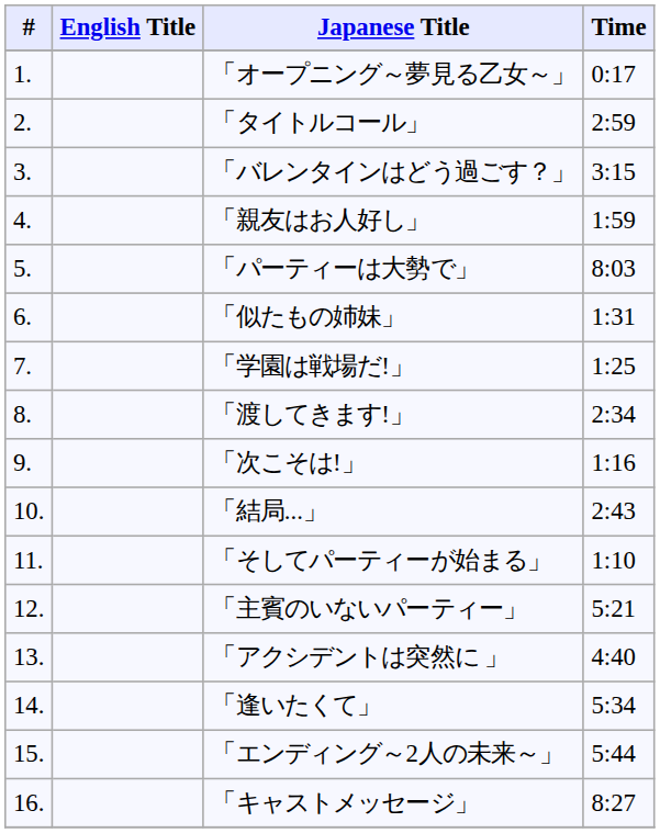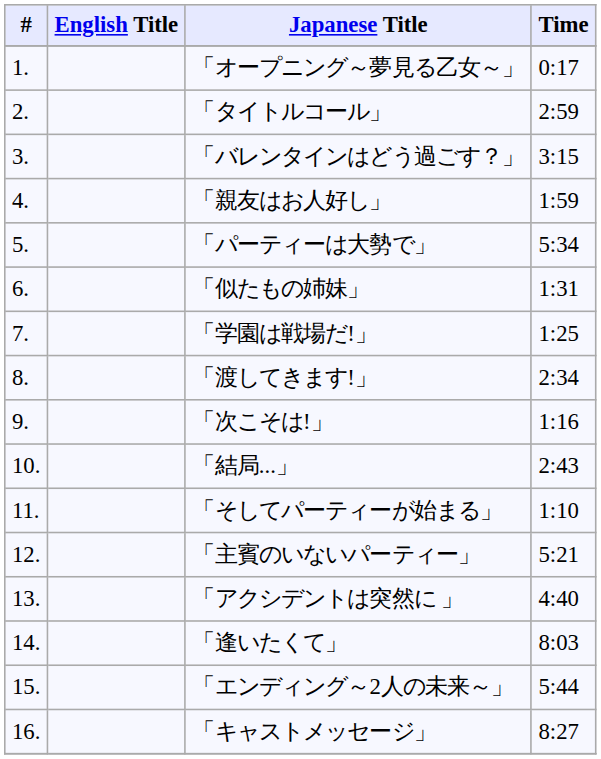「パーティーは大勢で」 | Time: 8:03 -> 5:34
「逢いたくて」 | Time: 5:34 -> 8:03
